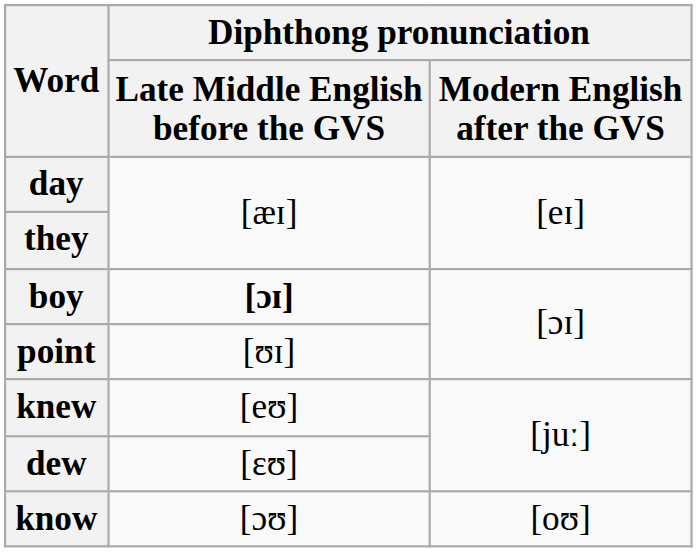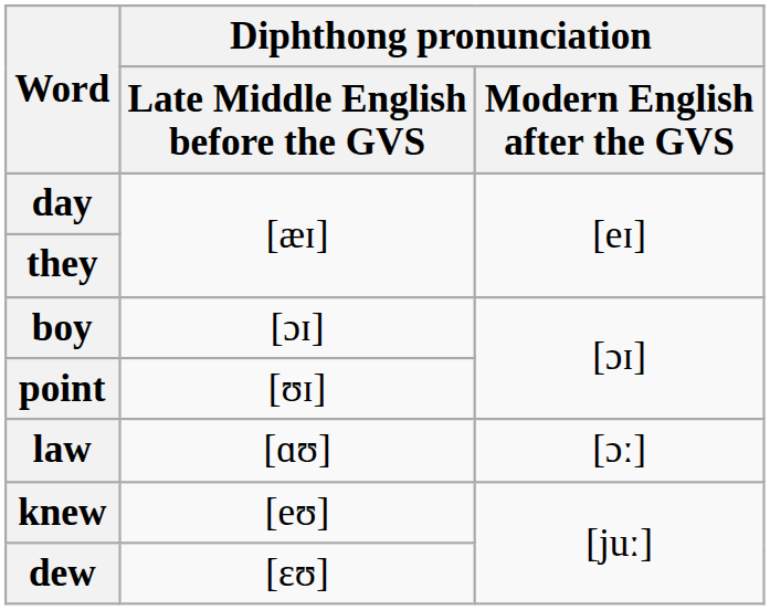boy | Diphthong pronunciation / Late Middle English before the GVS: bold -> normal
+ row: law | [ɑʊ] | [ɔː]
- row: know | [ɔʊ] | [oʊ]
